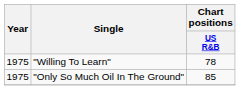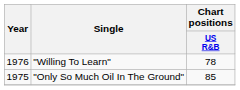"Willing To Learn" | Year: 1975 -> 1976
